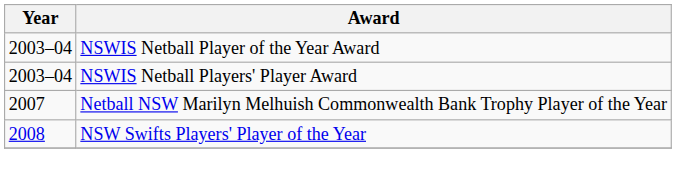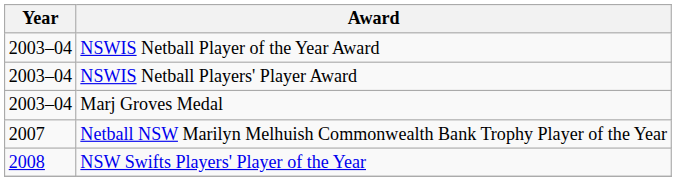+ row: 2003–04 | Marj Groves Medal
